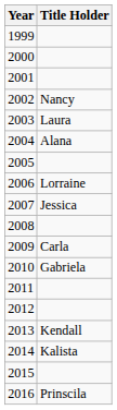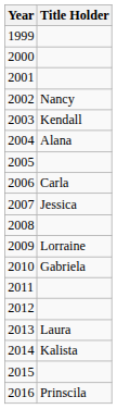2003 | Title Holder: Laura -> Kendall
2006 | Title Holder: Lorraine -> Carla
2009 | Title Holder: Carla -> Lorraine
2013 | Title Holder: Kendall -> Laura
